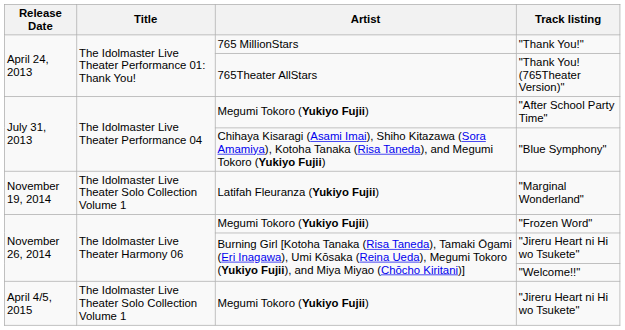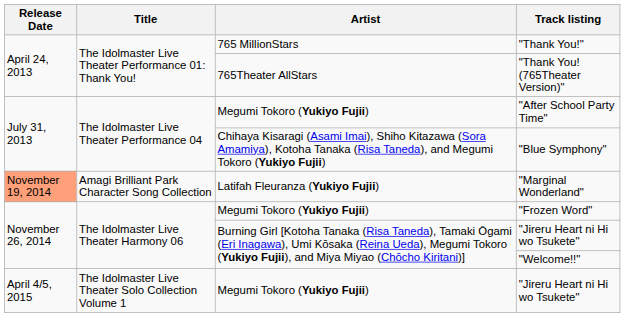"Marginal Wonderland" | Release Date: no background -> lightsalmon background
"Marginal Wonderland" | Title: The Idolmaster Live Theater Solo Collection Volume 1 -> Amagi Brilliant Park Character Song Collection
